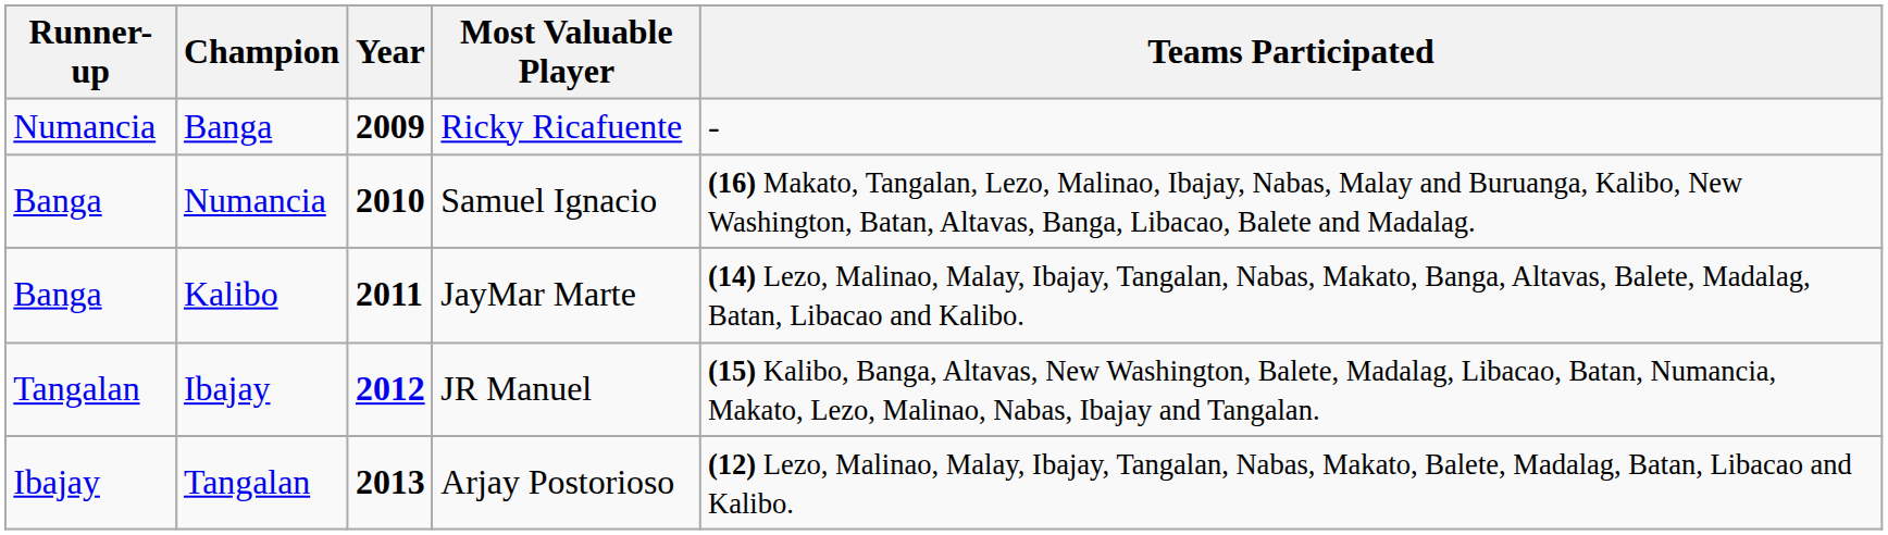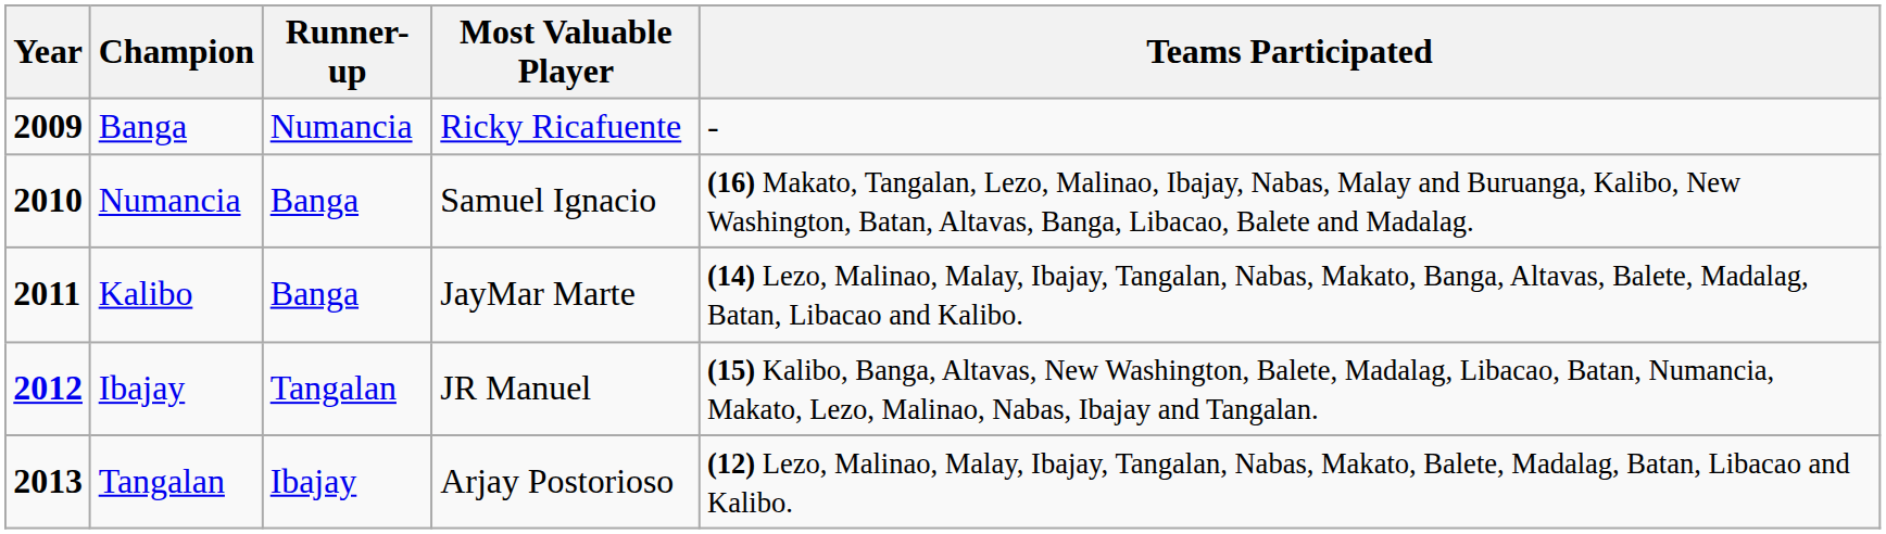columns swapped: Year <-> Runner-up
